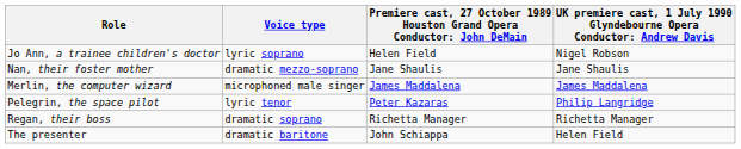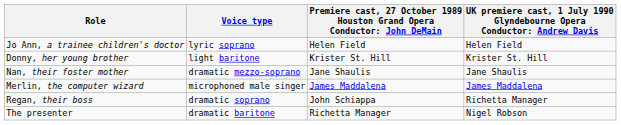Jo Ann, a trainee children's doctor | column 4: Nigel Robson -> Helen Field
+ row: Donny, her young brother | light baritone | Krister St. Hill | Krister St. Hill
- row: Pelegrin, the space pilot | lyric tenor | Peter Kazaras | Philip Langridge
Regan, their boss | column 3: Richetta Manager -> John Schiappa
The presenter | column 3: John Schiappa -> Richetta Manager
The presenter | column 4: Helen Field -> Nigel Robson
